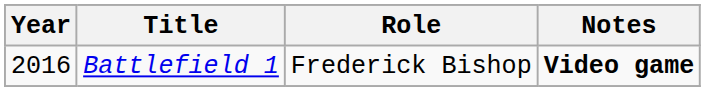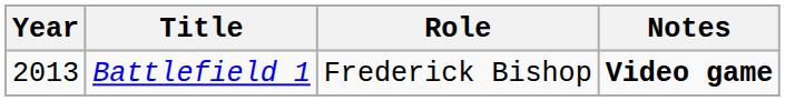Battlefield 1 | Year: 2016 -> 2013
